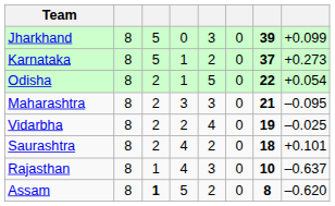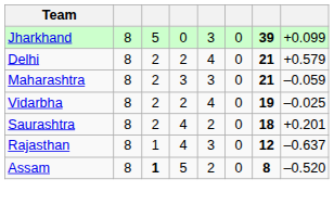- row: Karnataka | 8 | 5 | 1 | 2 | 0 | 37 | +0.273
- row: Odisha | 8 | 2 | 1 | 5 | 0 | 22 | +0.054
+ row: Delhi | 8 | 2 | 2 | 4 | 0 | 21 | +0.579
Maharashtra | column 8: –0.095 -> –0.059
Saurashtra | column 8: +0.101 -> +0.201
Rajasthan | column 7: 10 -> 12
Assam | column 8: –0.620 -> –0.520
